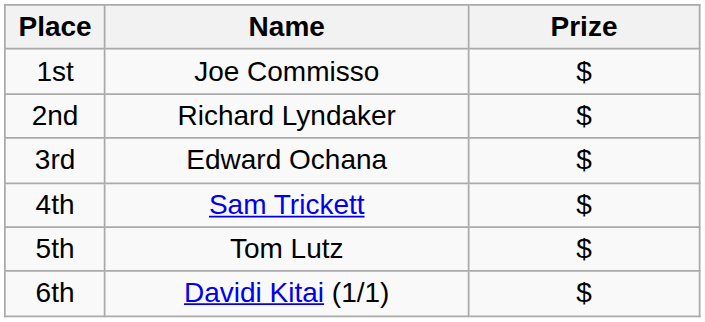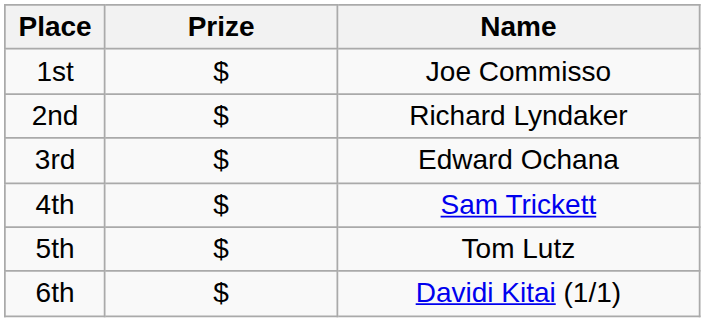columns swapped: Name <-> Prize
